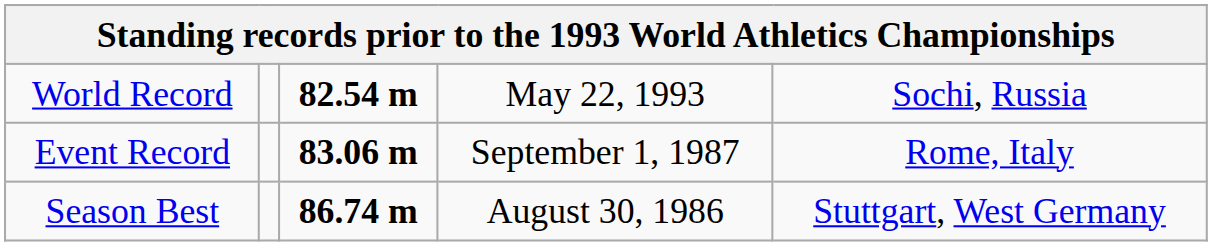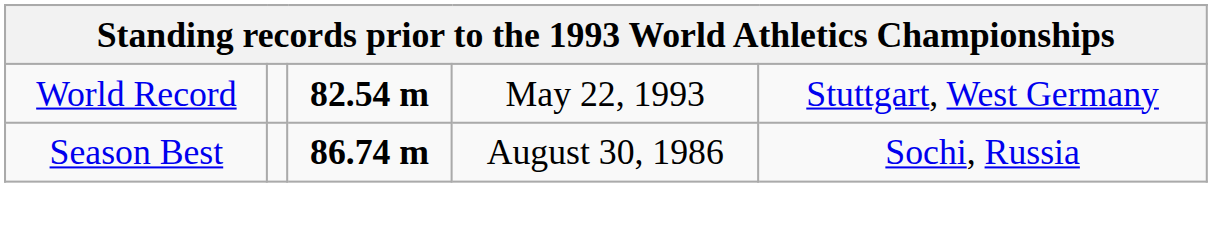World Record | column 5: Sochi, Russia -> Stuttgart, West Germany
- row: Event Record | 83.06 m | September 1, 1987 | Rome, Italy
Season Best | column 5: Stuttgart, West Germany -> Sochi, Russia
